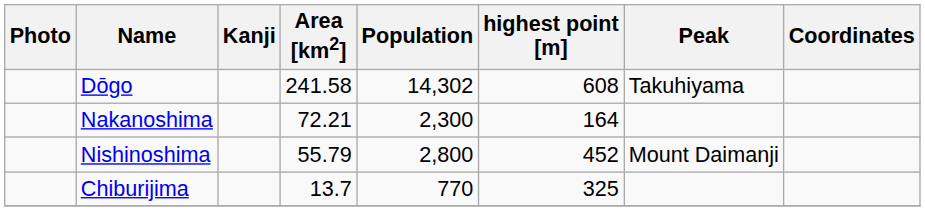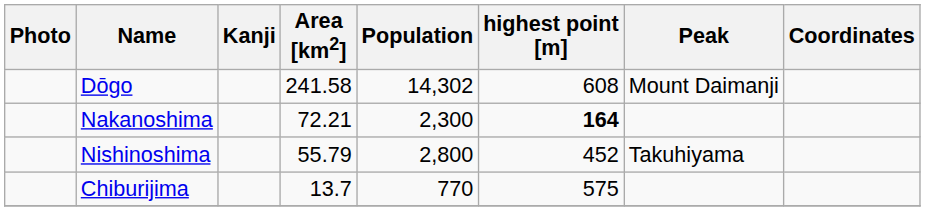Dōgo | Peak: Takuhiyama -> Mount Daimanji
Nakanoshima | highest point [m]: normal -> bold
Nishinoshima | Peak: Mount Daimanji -> Takuhiyama
Chiburijima | highest point [m]: 325 -> 575
